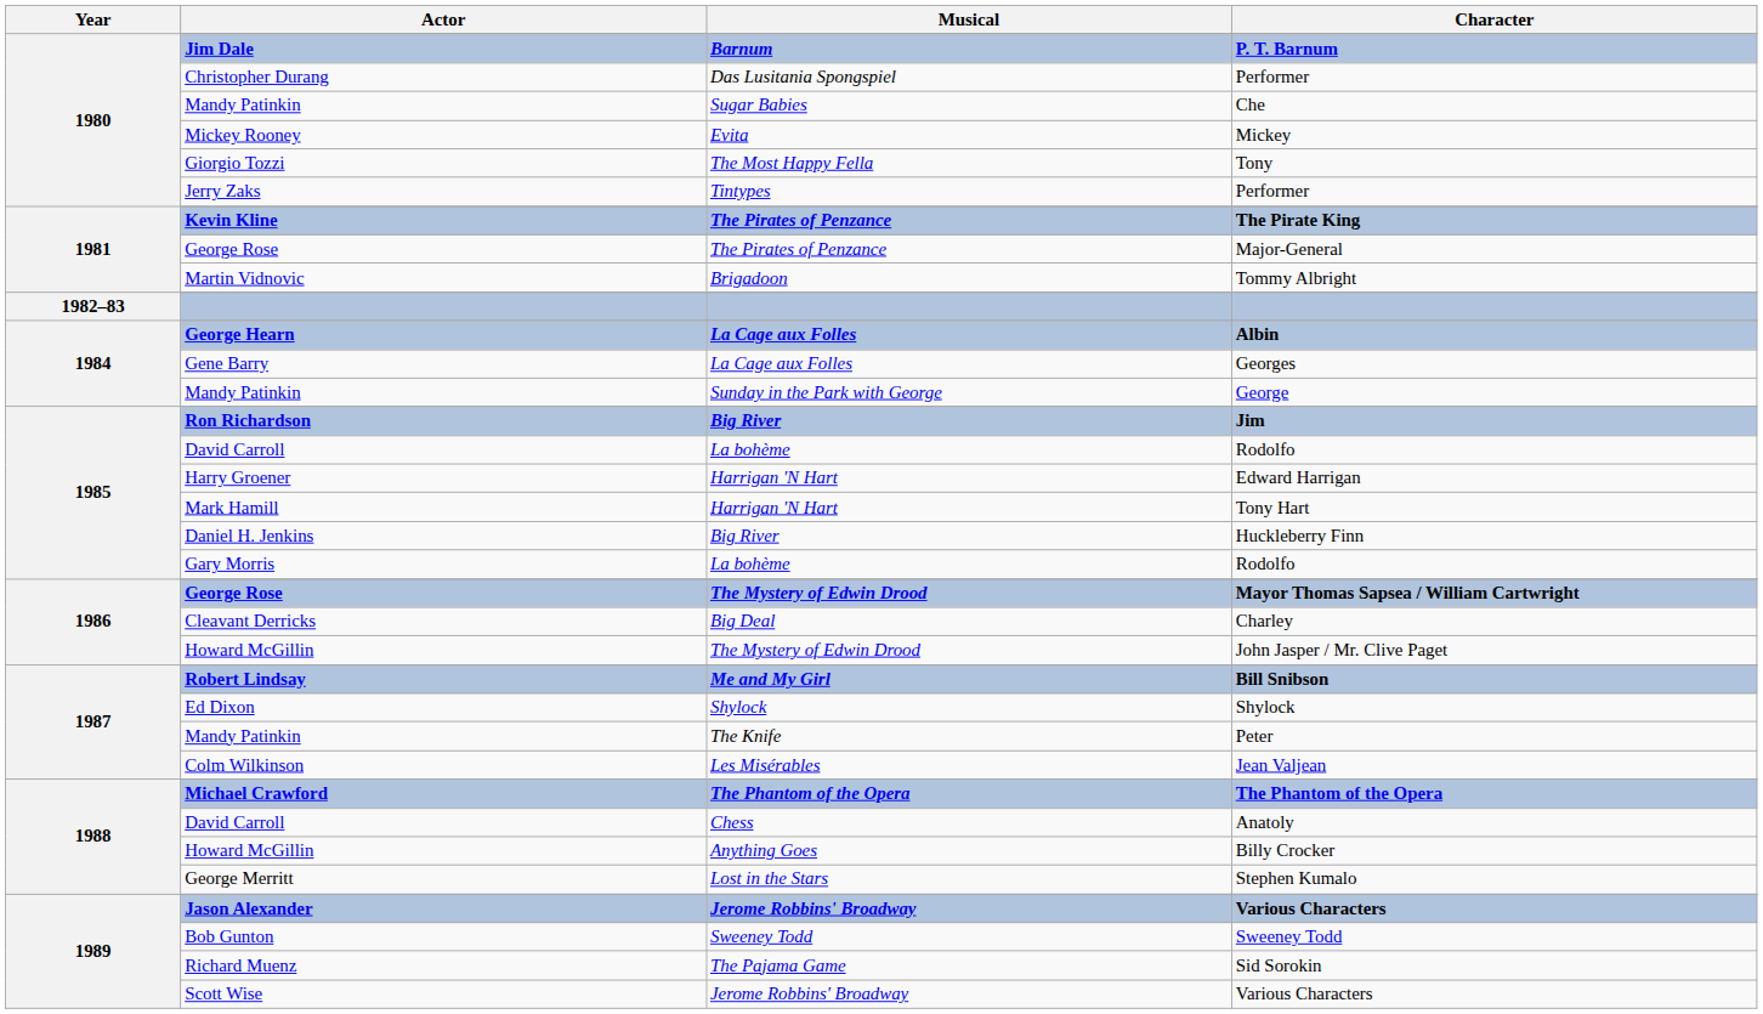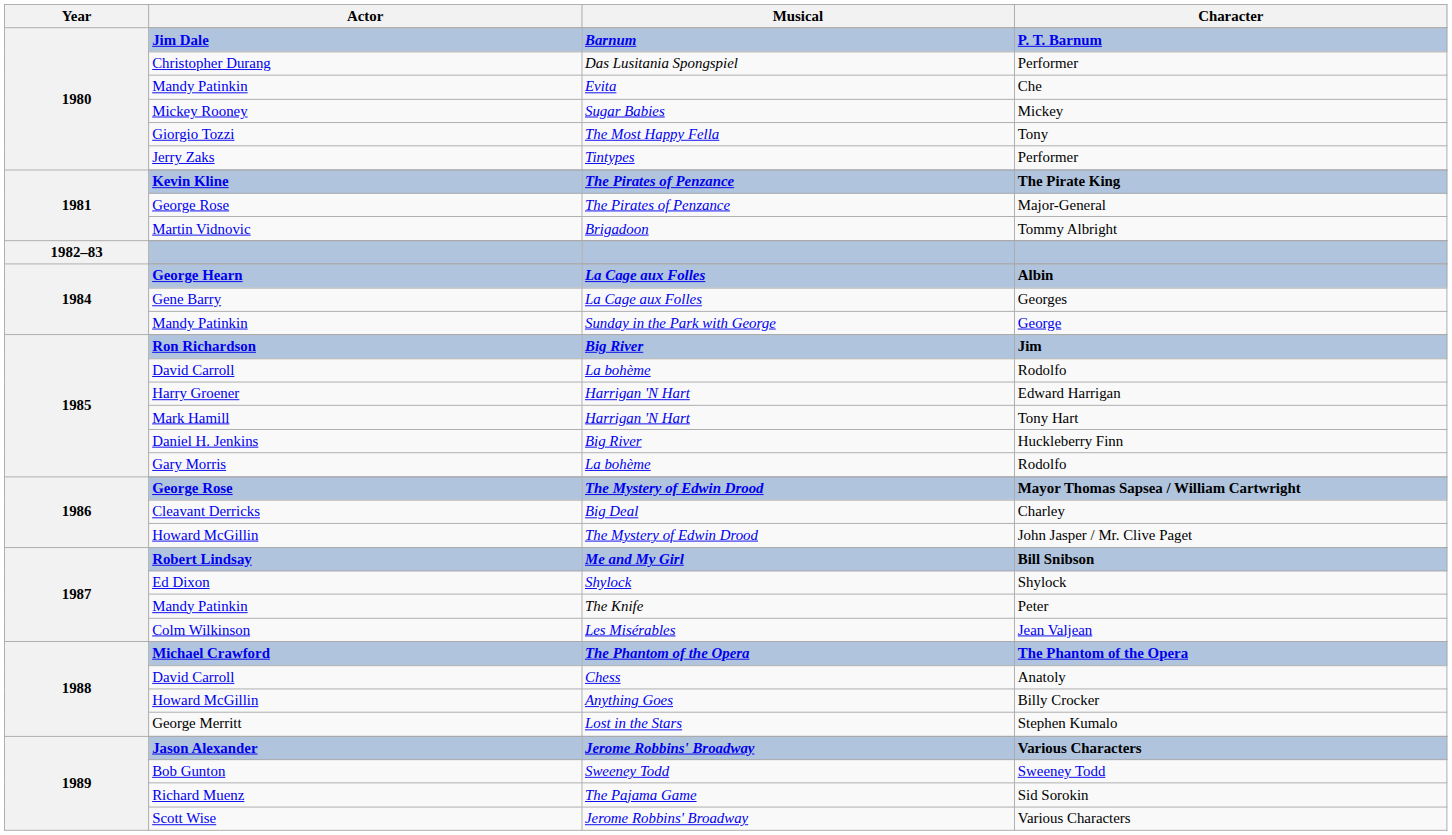Che | Musical: Sugar Babies -> Evita
Mickey | Musical: Evita -> Sugar Babies
